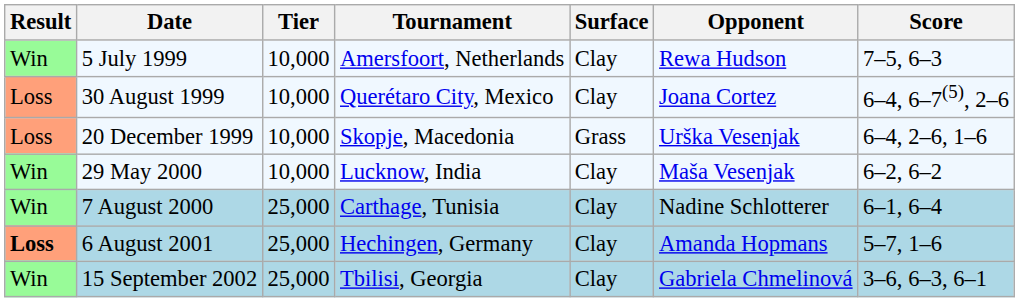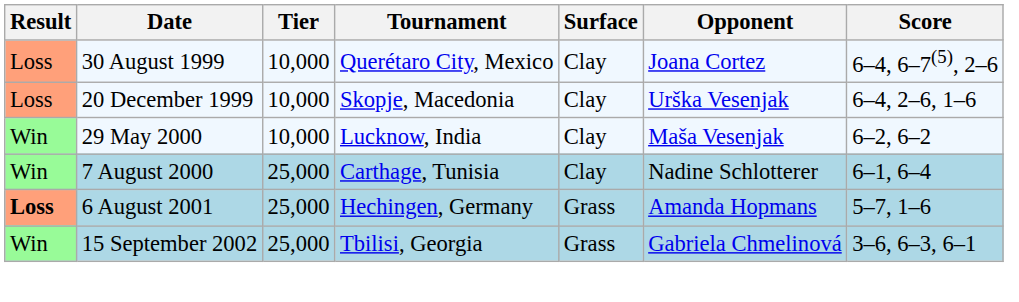- row: Win | 5 July 1999 | 10,000 | Amersfoort, Netherlands | Clay | Rewa Hudson | 7–5, 6–3
20 December 1999 | Surface: Grass -> Clay
6 August 2001 | Surface: Clay -> Grass
15 September 2002 | Surface: Clay -> Grass
